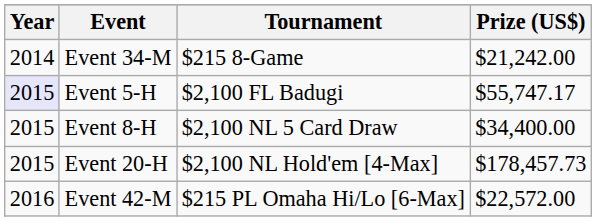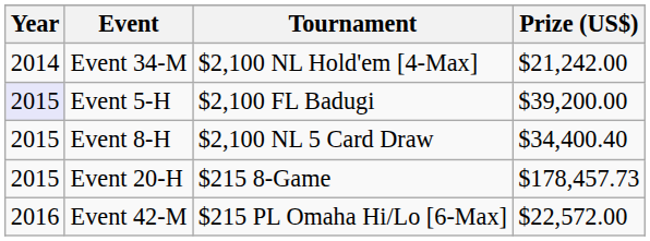Event 34-M | Tournament: $215 8-Game -> $2,100 NL Hold'em [4-Max]
Event 5-H | Prize (US$): $55,747.17 -> $39,200.00
Event 8-H | Prize (US$): $34,400.00 -> $34,400.40
Event 20-H | Tournament: $2,100 NL Hold'em [4-Max] -> $215 8-Game
